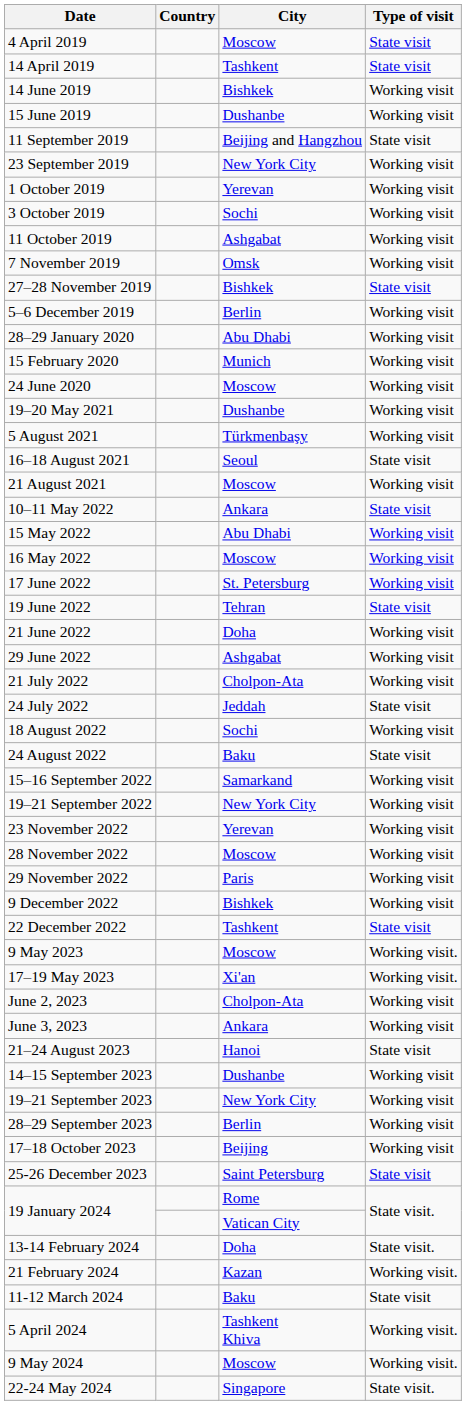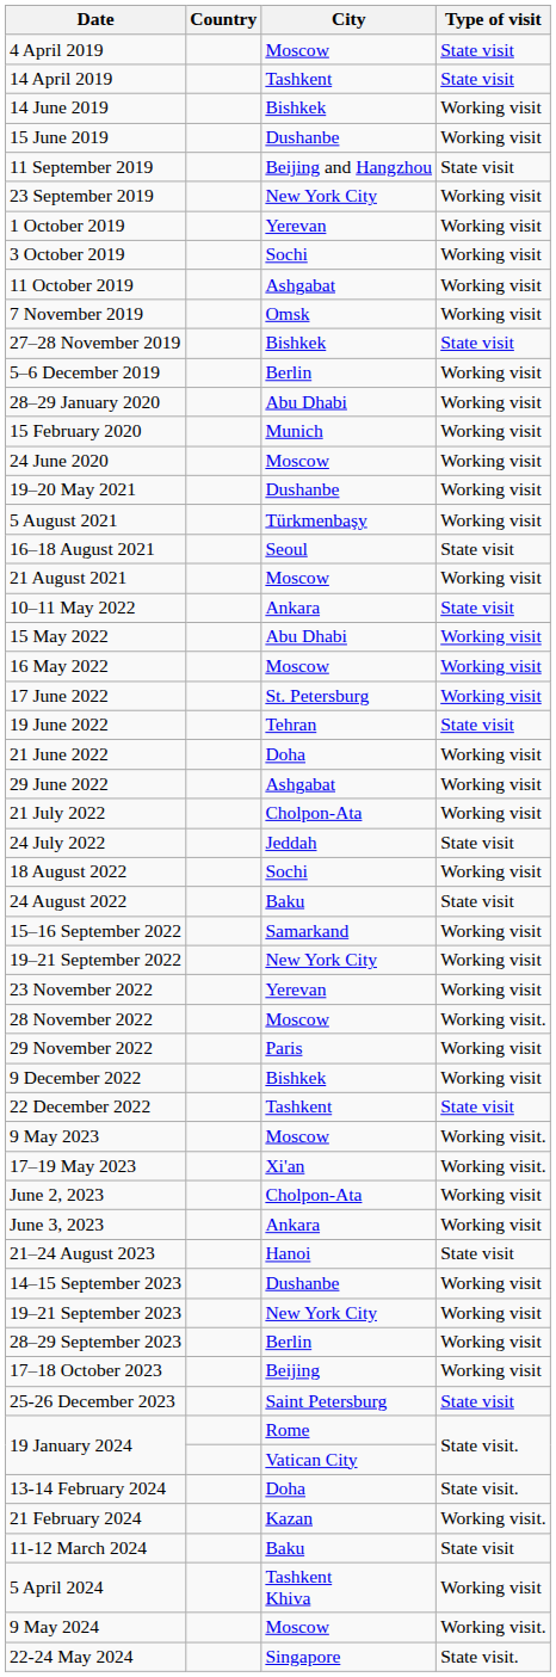28 November 2022 | Type of visit: Working visit -> Working visit.
5 April 2024 | Type of visit: Working visit. -> Working visit
